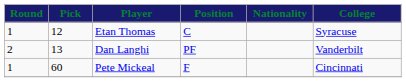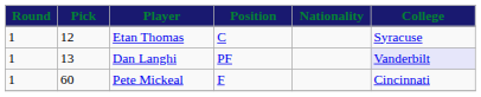Dan Langhi | Round: 2 -> 1
Dan Langhi | College: no background -> lavender background
